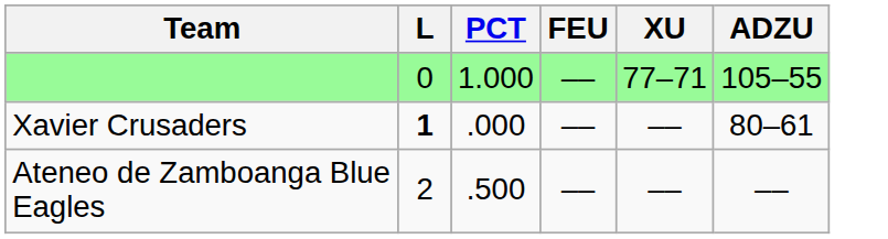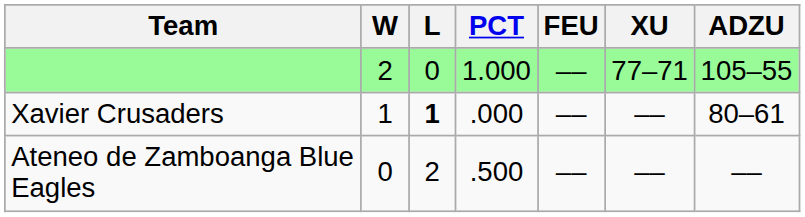+ column: W | 2 | 1 | 0
